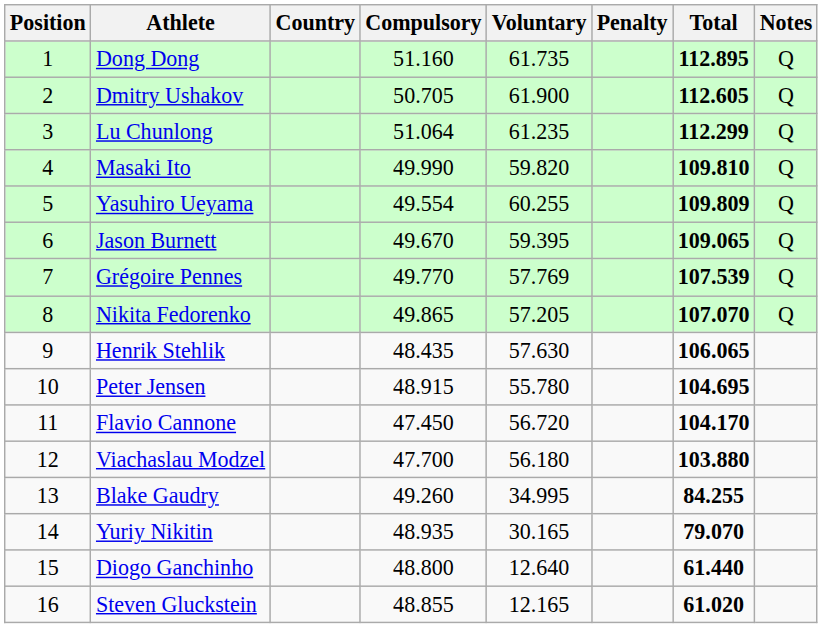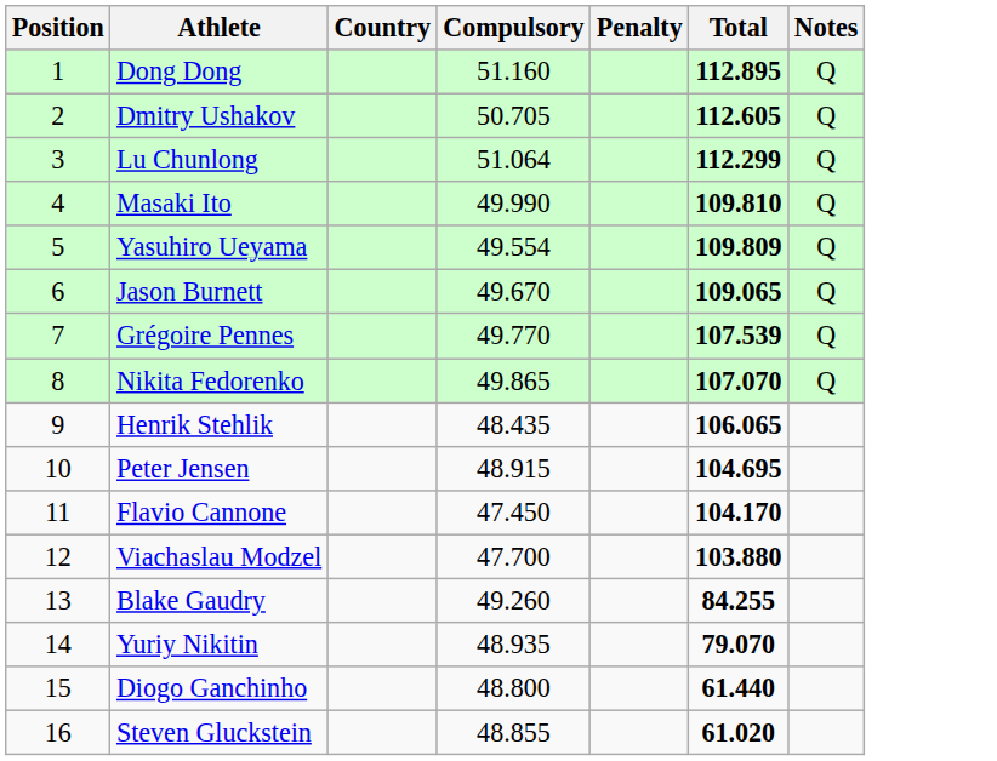- column: Voluntary | 61.735 | 61.900 | 61.235 | 59.820 | 60.255 | 59.395 | 57.769 | 57.205 | 57.630 | 55.780 | 56.720 | 56.180 | 34.995 | 30.165 | 12.640 | 12.165
